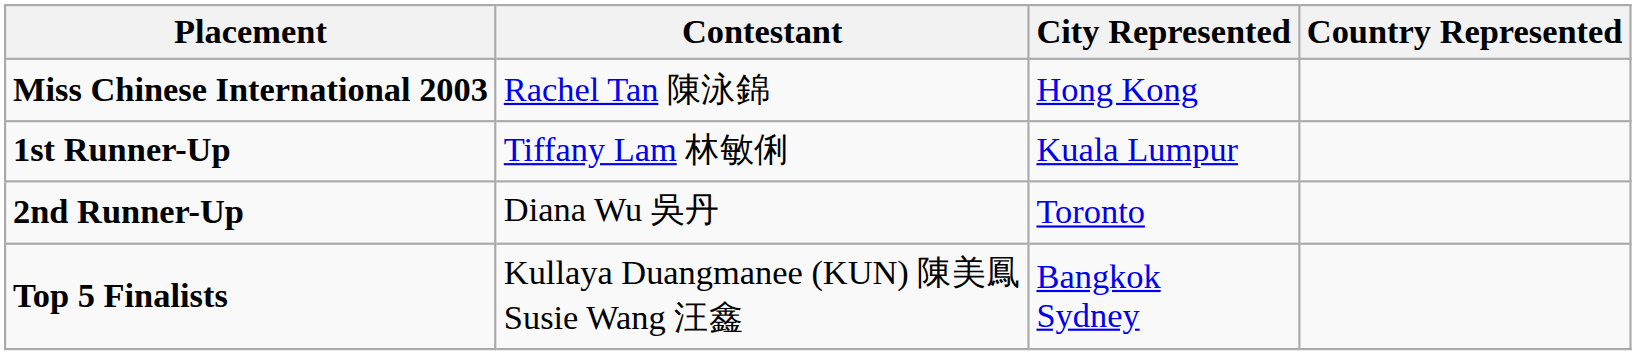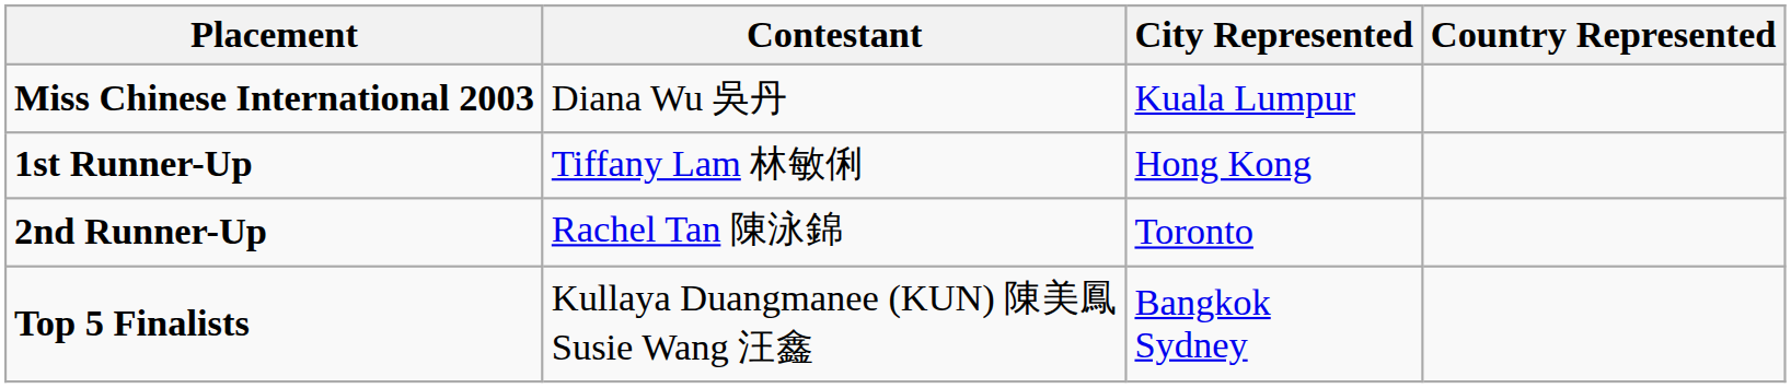Miss Chinese International 2003 | Contestant: Rachel Tan 陳泳錦 -> Diana Wu 吳丹
Miss Chinese International 2003 | City Represented: Hong Kong -> Kuala Lumpur
1st Runner-Up | City Represented: Kuala Lumpur -> Hong Kong
2nd Runner-Up | Contestant: Diana Wu 吳丹 -> Rachel Tan 陳泳錦
